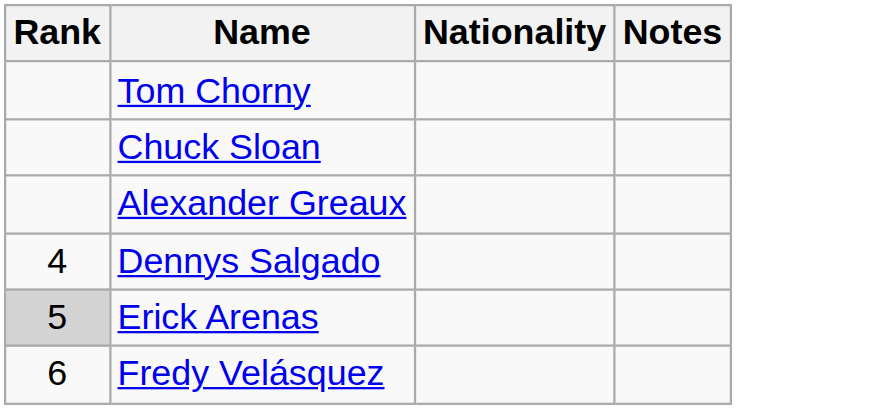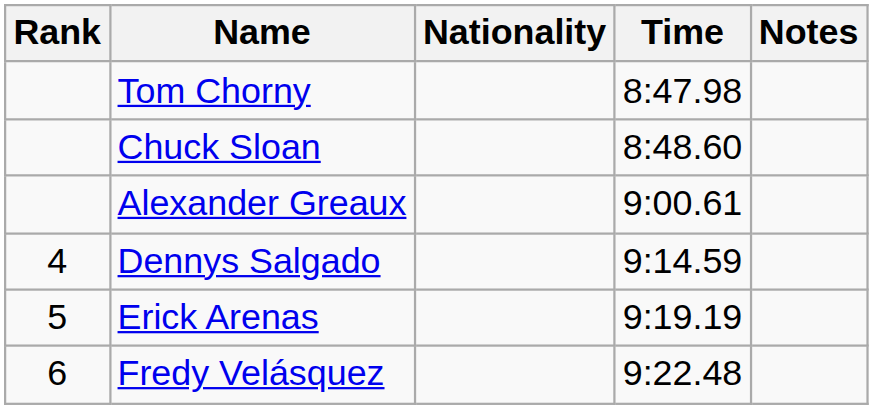+ column: Time | 8:47.98 | 8:48.60 | 9:00.61 | 9:14.59 | 9:19.19 | 9:22.48
Erick Arenas | Rank: lightgrey background -> no background
